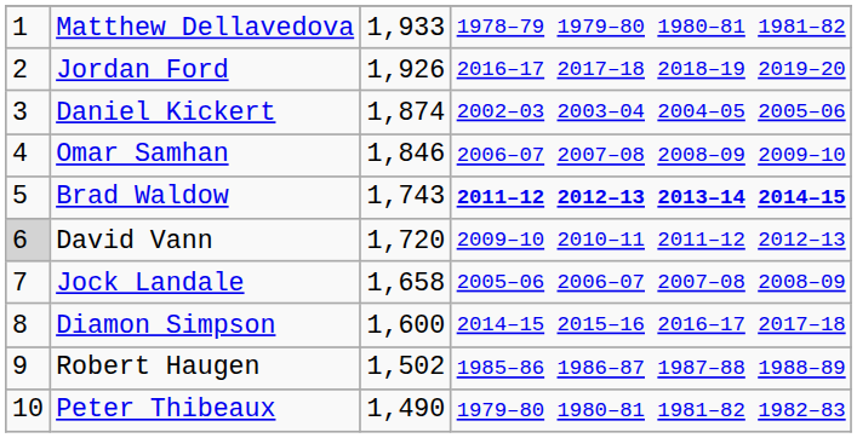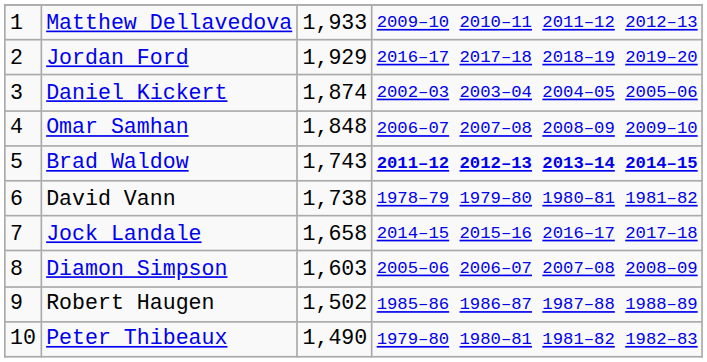Matthew Dellavedova | column 4: 1978–79 1979–80 1980–81 1981–82 -> 2009–10 2010–11 2011–12 2012–13
Jordan Ford | column 3: 1,926 -> 1,929
Omar Samhan | column 3: 1,846 -> 1,848
David Vann | column 1: lightgrey background -> no background
David Vann | column 3: 1,720 -> 1,738
David Vann | column 4: 2009–10 2010–11 2011–12 2012–13 -> 1978–79 1979–80 1980–81 1981–82
Jock Landale | column 4: 2005–06 2006–07 2007–08 2008–09 -> 2014–15 2015–16 2016–17 2017–18
Diamon Simpson | column 3: 1,600 -> 1,603
Diamon Simpson | column 4: 2014–15 2015–16 2016–17 2017–18 -> 2005–06 2006–07 2007–08 2008–09
